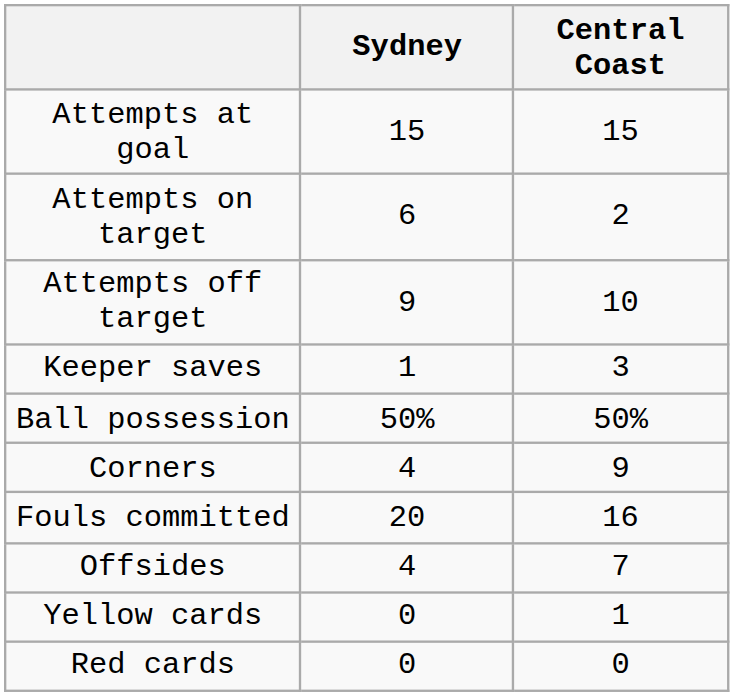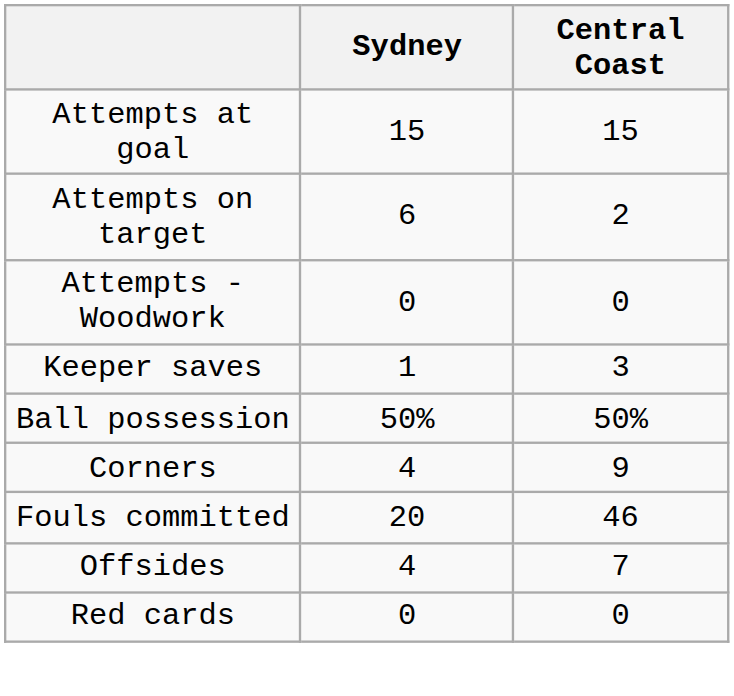- row: Attempts off target | 9 | 10
+ row: Attempts - Woodwork | 0 | 0
Fouls committed | Central Coast: 16 -> 46
- row: Yellow cards | 0 | 1
